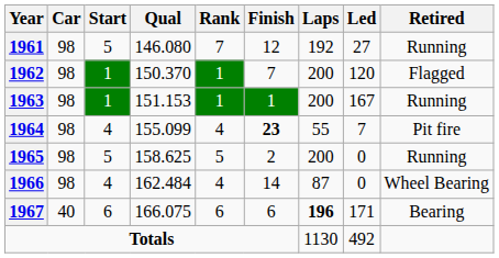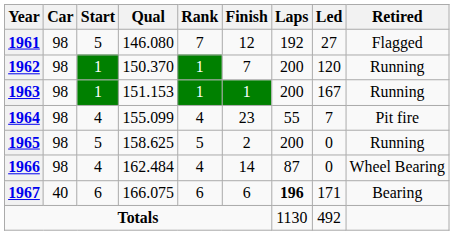1961 | Retired: Running -> Flagged
1962 | Retired: Flagged -> Running
1964 | Finish: bold -> normal
